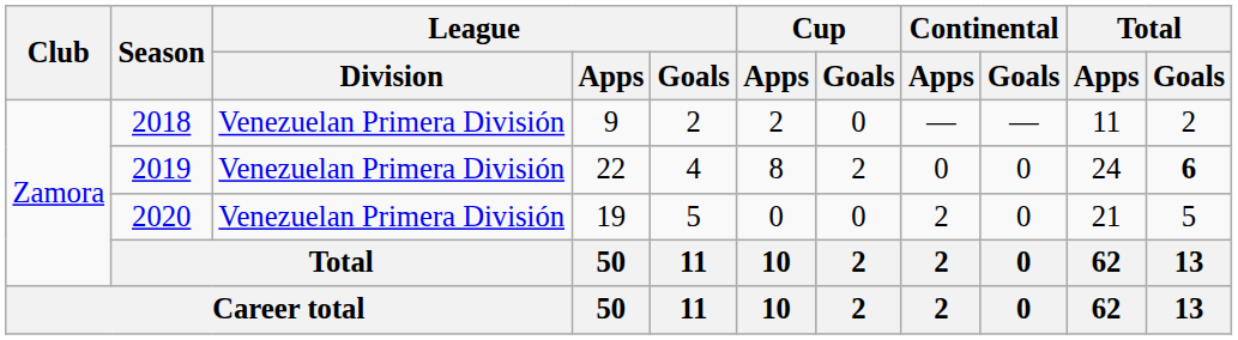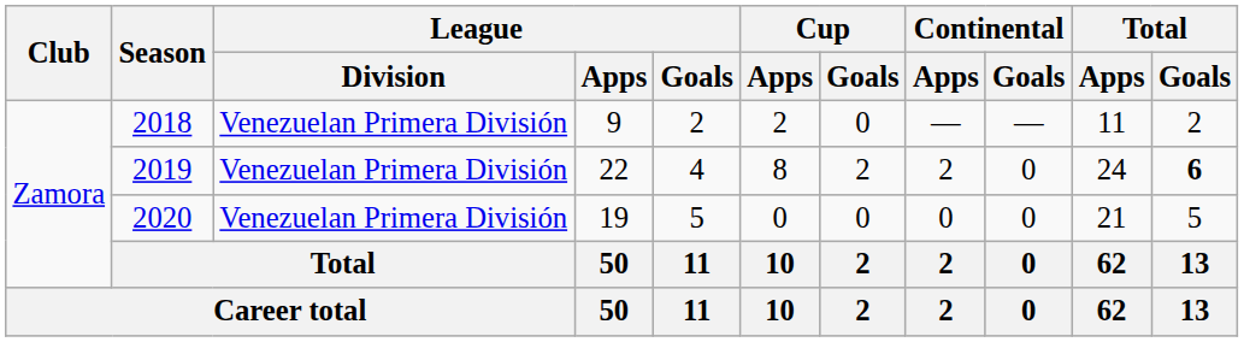2019 | Continental / Apps: 0 -> 2
2020 | Continental / Apps: 2 -> 0
